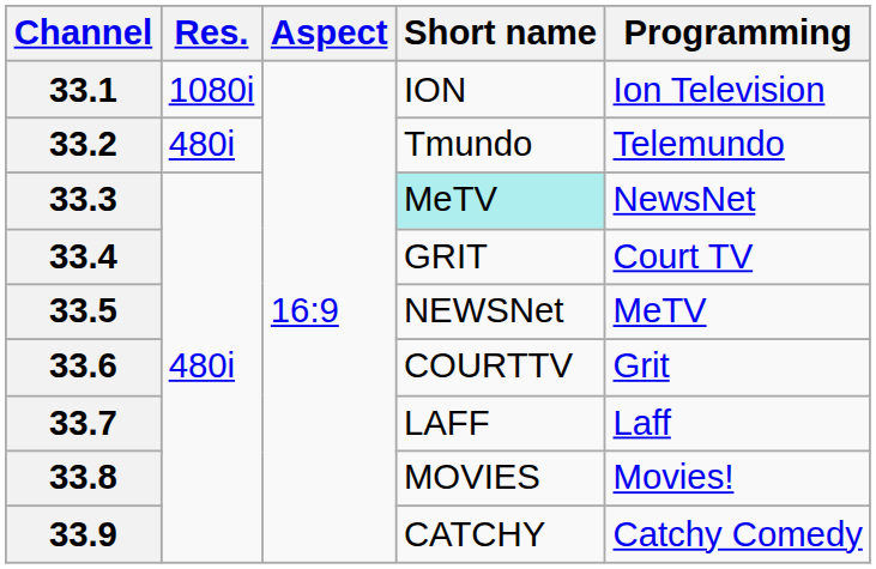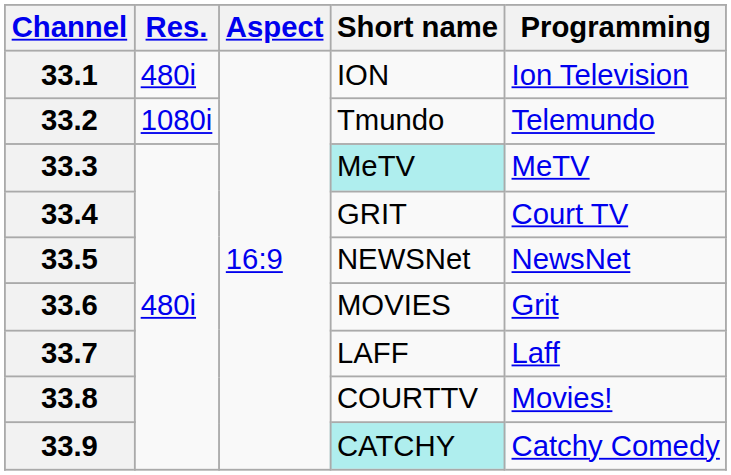33.1 | Res.: 1080i -> 480i
33.2 | Res.: 480i -> 1080i
33.3 | Programming: NewsNet -> MeTV
33.5 | Programming: MeTV -> NewsNet
33.6 | Short name: COURTTV -> MOVIES
33.8 | Short name: MOVIES -> COURTTV
33.9 | Short name: no background -> paleturquoise background
